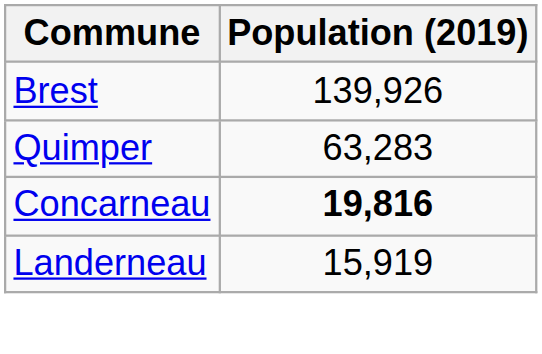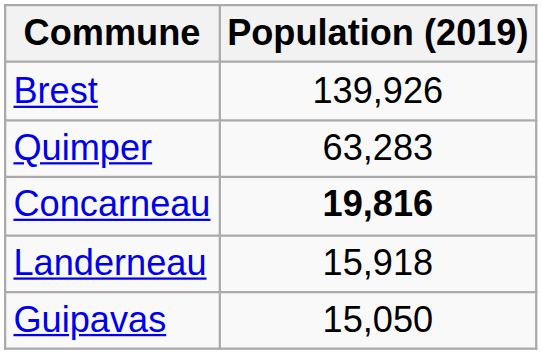Landerneau | Population (2019): 15,919 -> 15,918
+ row: Guipavas | 15,050
